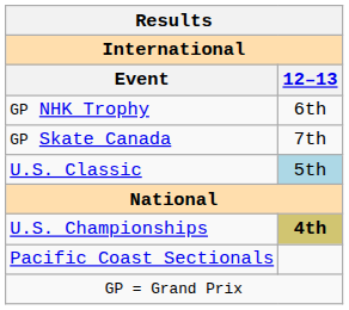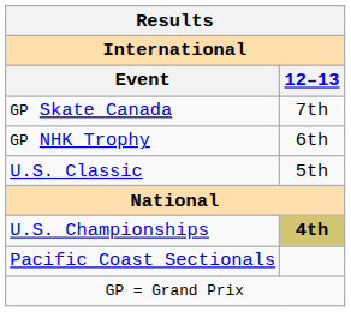rows swapped: GP NHK Trophy <-> GP Skate Canada
U.S. Classic | 12–13: lightblue background -> no background
